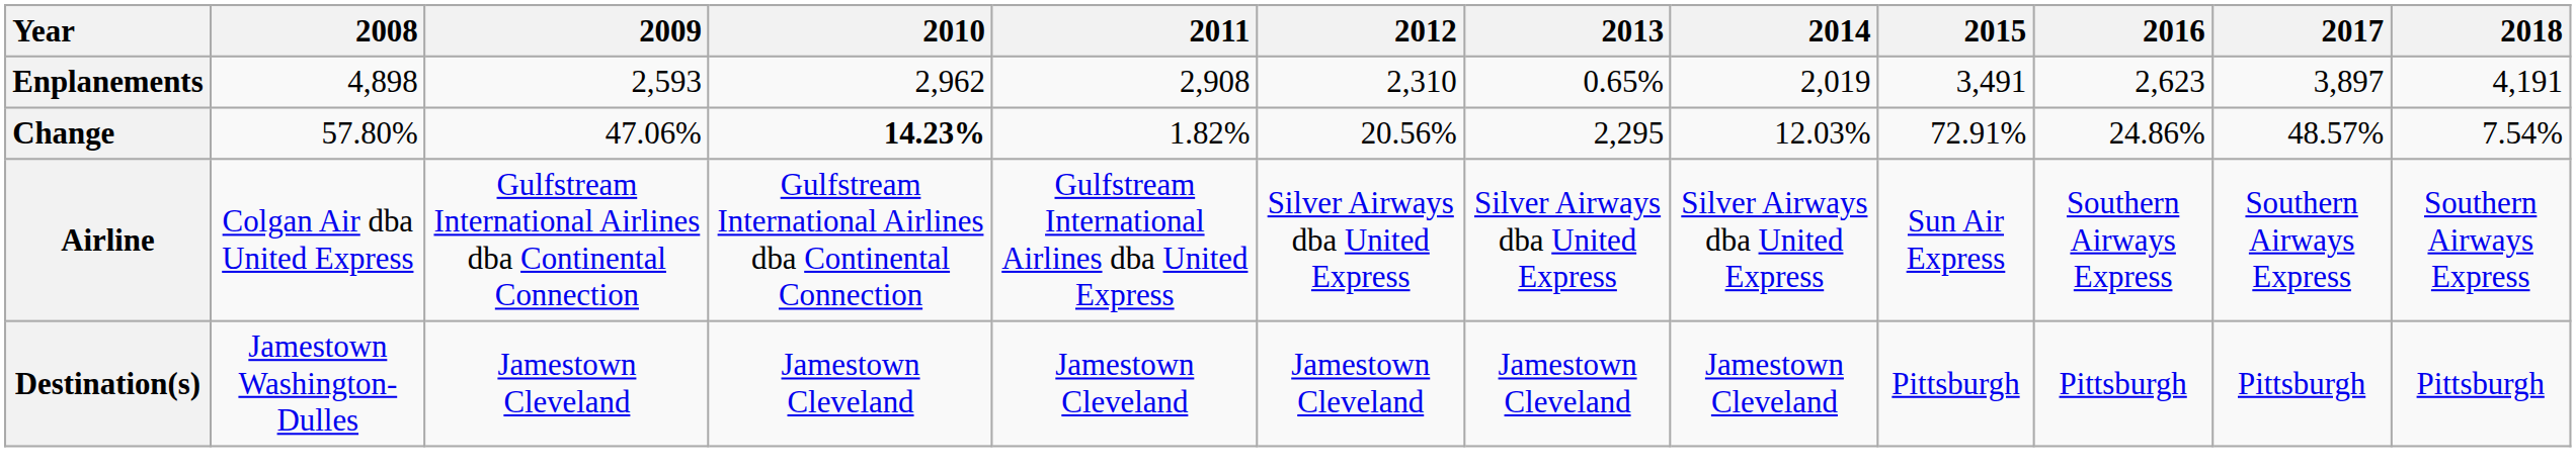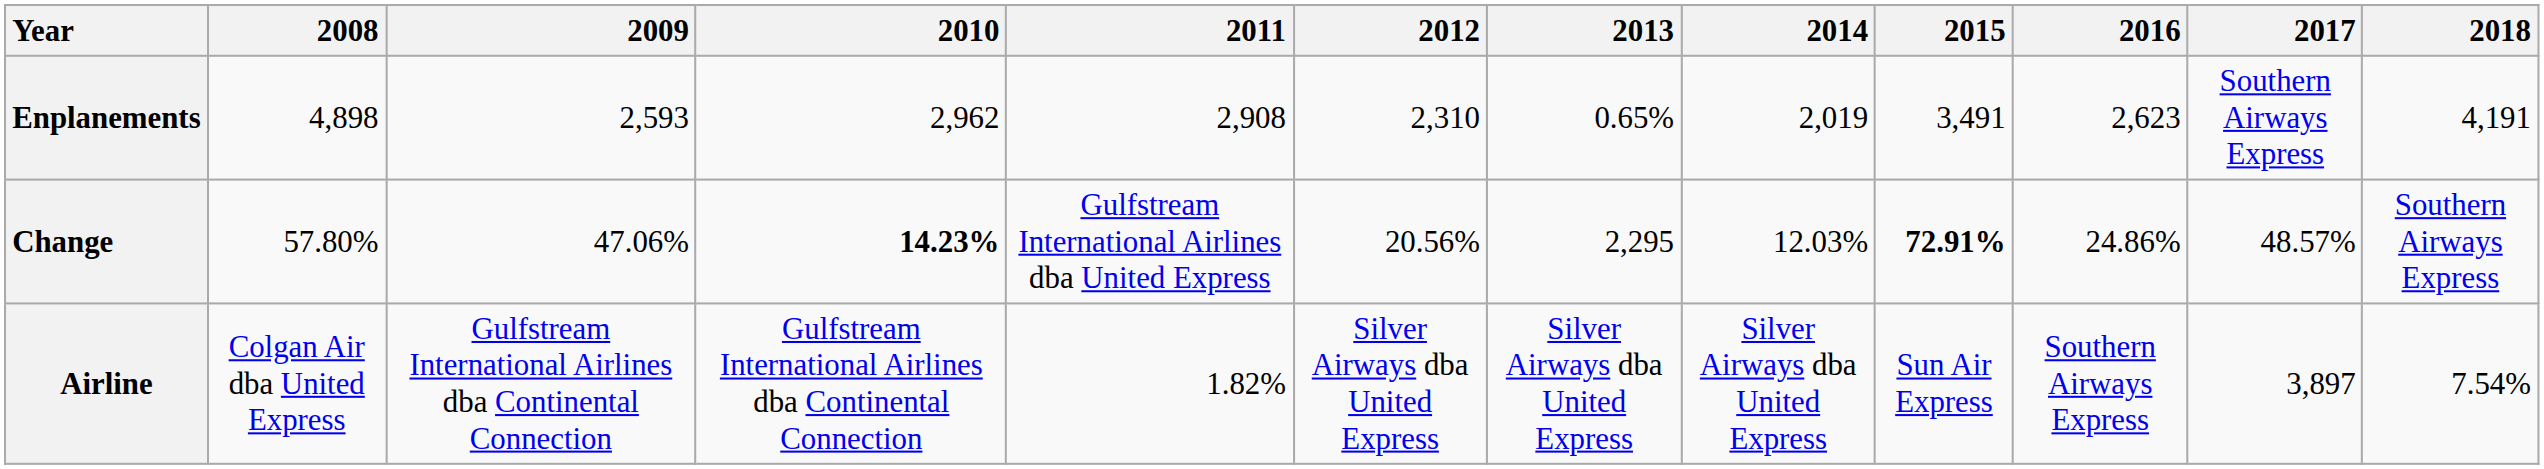Enplanements | 2017: 3,897 -> Southern Airways Express
Change | 2011: 1.82% -> Gulfstream International Airlines dba United Express
Change | 2015: normal -> bold
Change | 2018: 7.54% -> Southern Airways Express
Airline | 2011: Gulfstream International Airlines dba United Express -> 1.82%
Airline | 2017: Southern Airways Express -> 3,897
Airline | 2018: Southern Airways Express -> 7.54%
- row: Destination(s) | Jamestown Washington-Dulles | Jamestown Cleveland | Jamestown Cleveland | Jamestown Cleveland | Jamestown Cleveland | Jamestown Cleveland | Jamestown Cleveland | Pittsburgh | Pittsburgh | Pittsburgh | Pittsburgh
